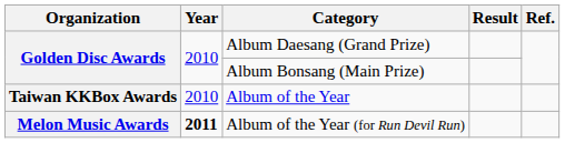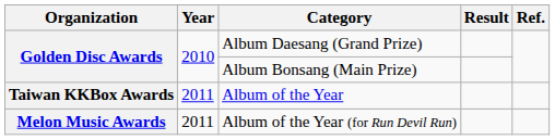Album of the Year | Year: 2010 -> 2011
Album of the Year (for Run Devil Run) | Year: bold -> normal
